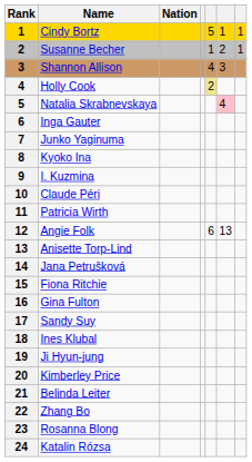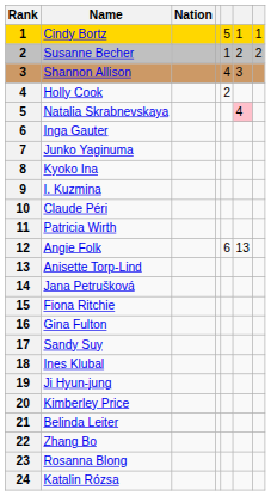Susanne Becher | column 7: 1 -> 2
Holly Cook | column 5: khaki background -> no background
